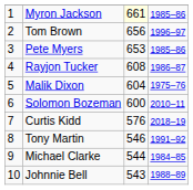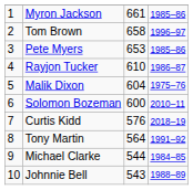Myron Jackson | column 3: lightyellow background -> no background
Tom Brown | column 3: 656 -> 658
Rayjon Tucker | column 3: 608 -> 610
Tony Martin | column 3: 546 -> 564
